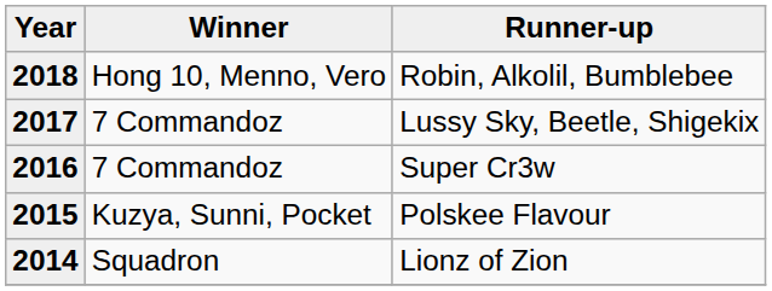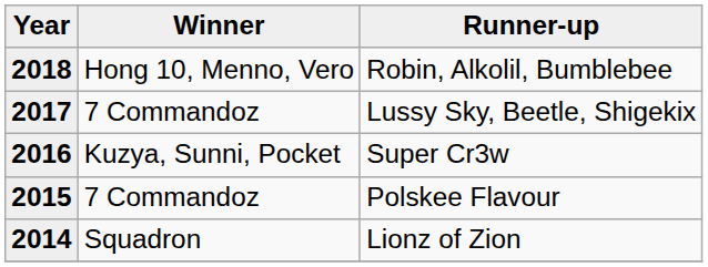2016 | Winner: 7 Commandoz -> Kuzya, Sunni, Pocket
2015 | Winner: Kuzya, Sunni, Pocket -> 7 Commandoz
